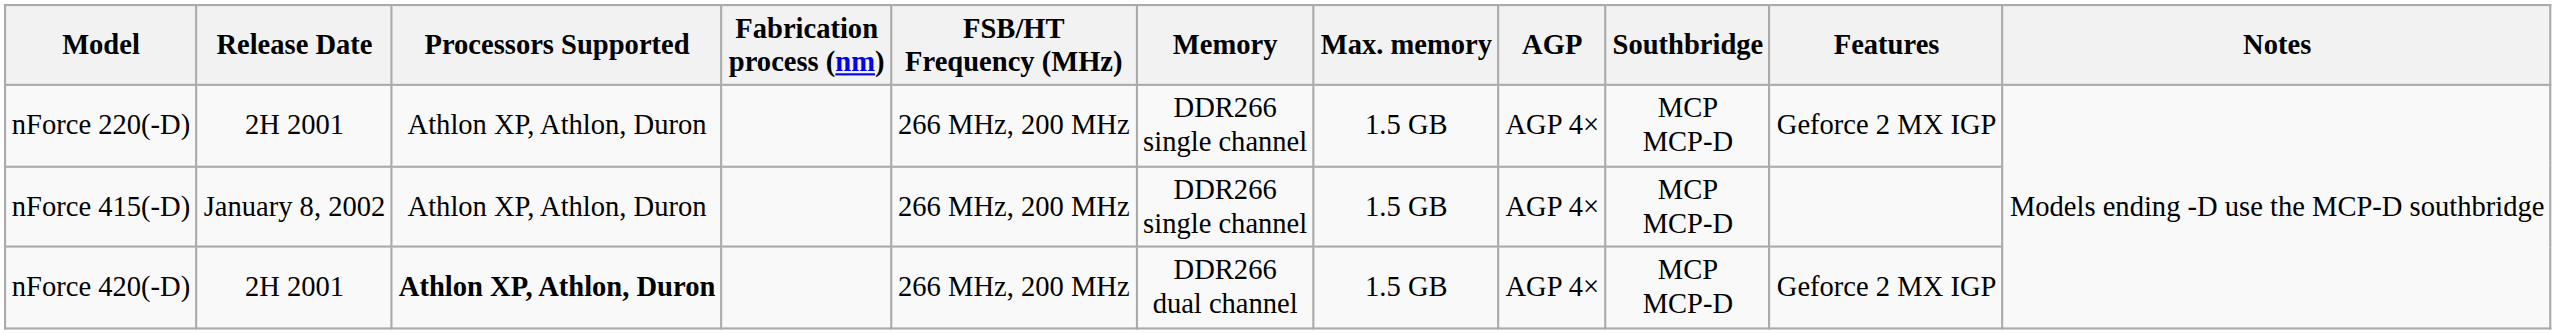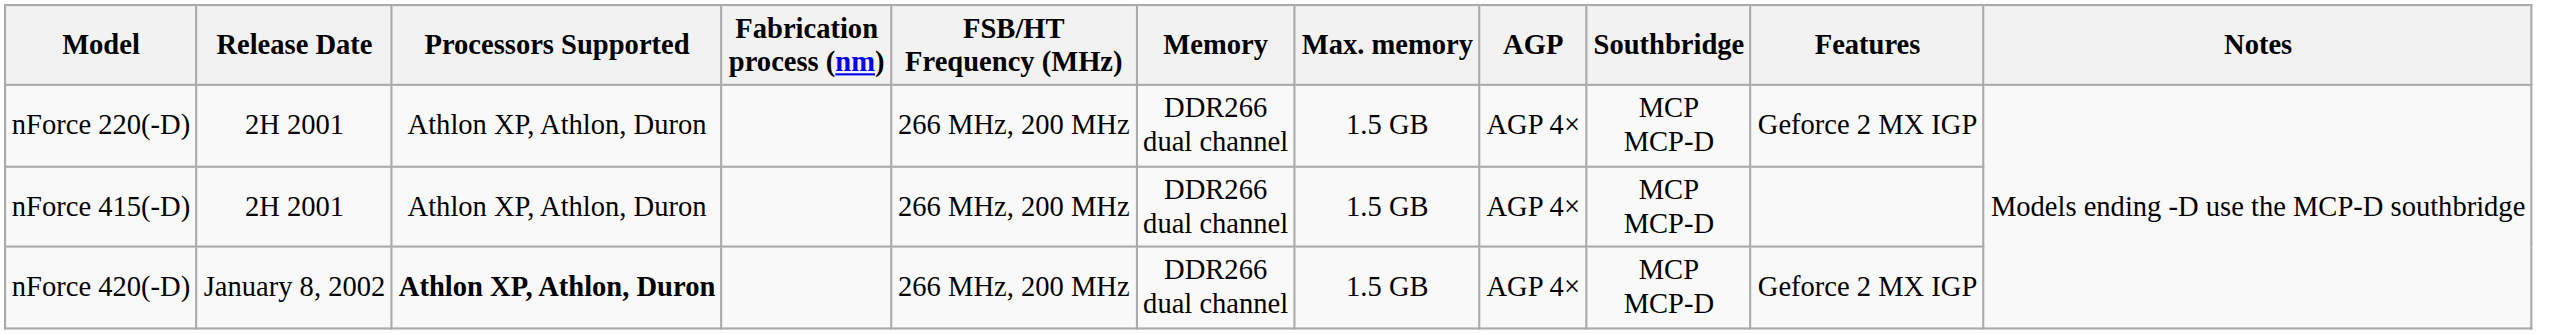nForce 220(-D) | Memory: DDR266 single channel -> DDR266 dual channel
nForce 415(-D) | Release Date: January 8, 2002 -> 2H 2001
nForce 415(-D) | Memory: DDR266 single channel -> DDR266 dual channel
nForce 420(-D) | Release Date: 2H 2001 -> January 8, 2002
